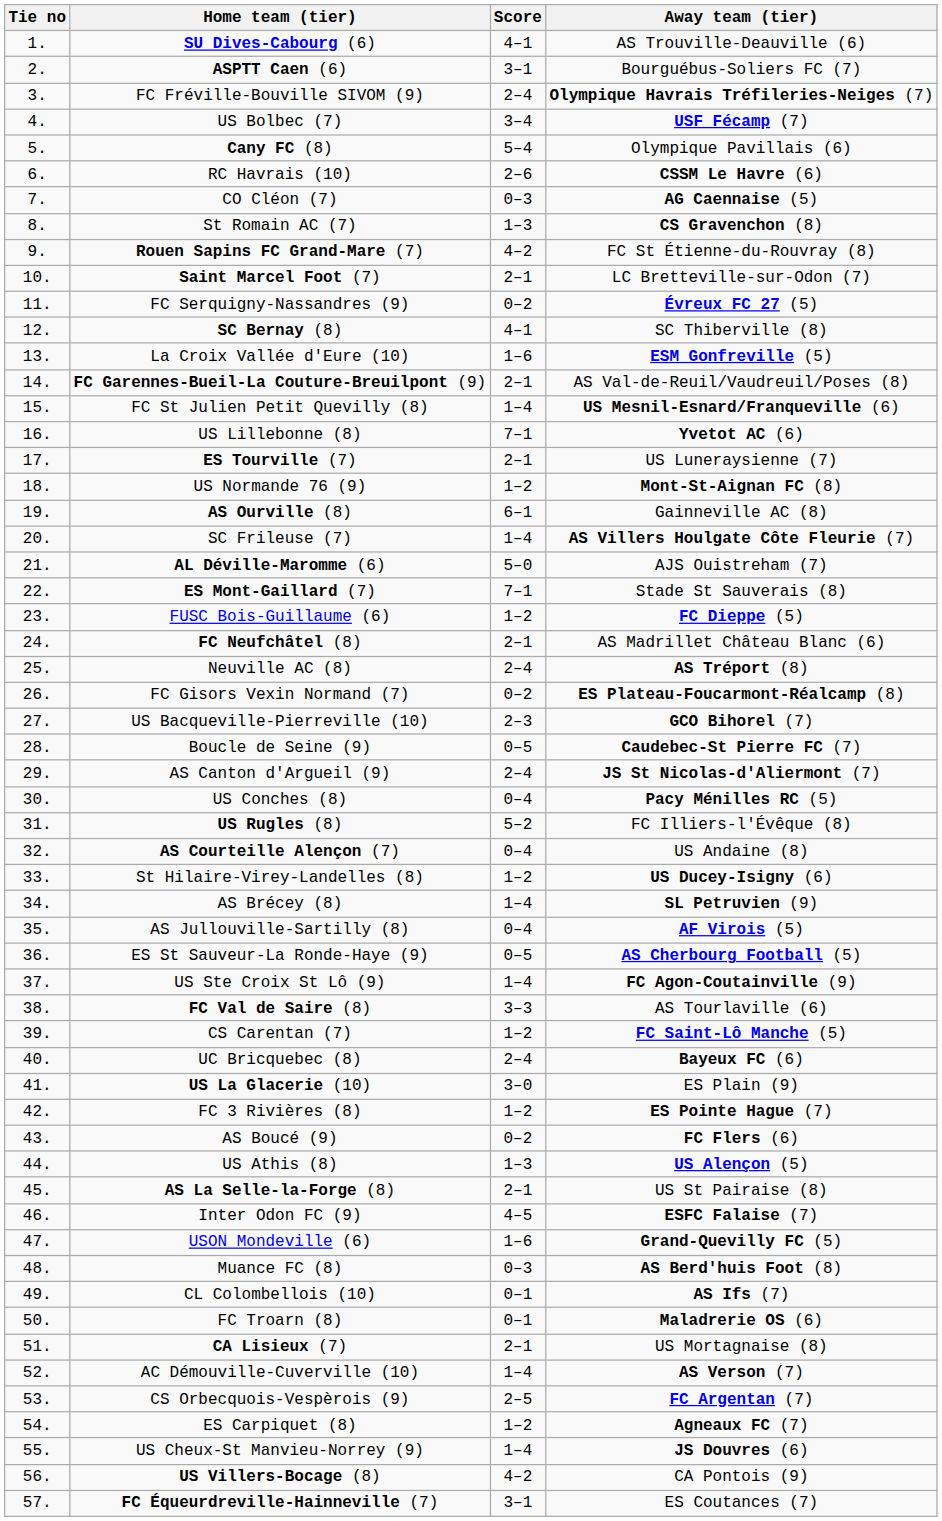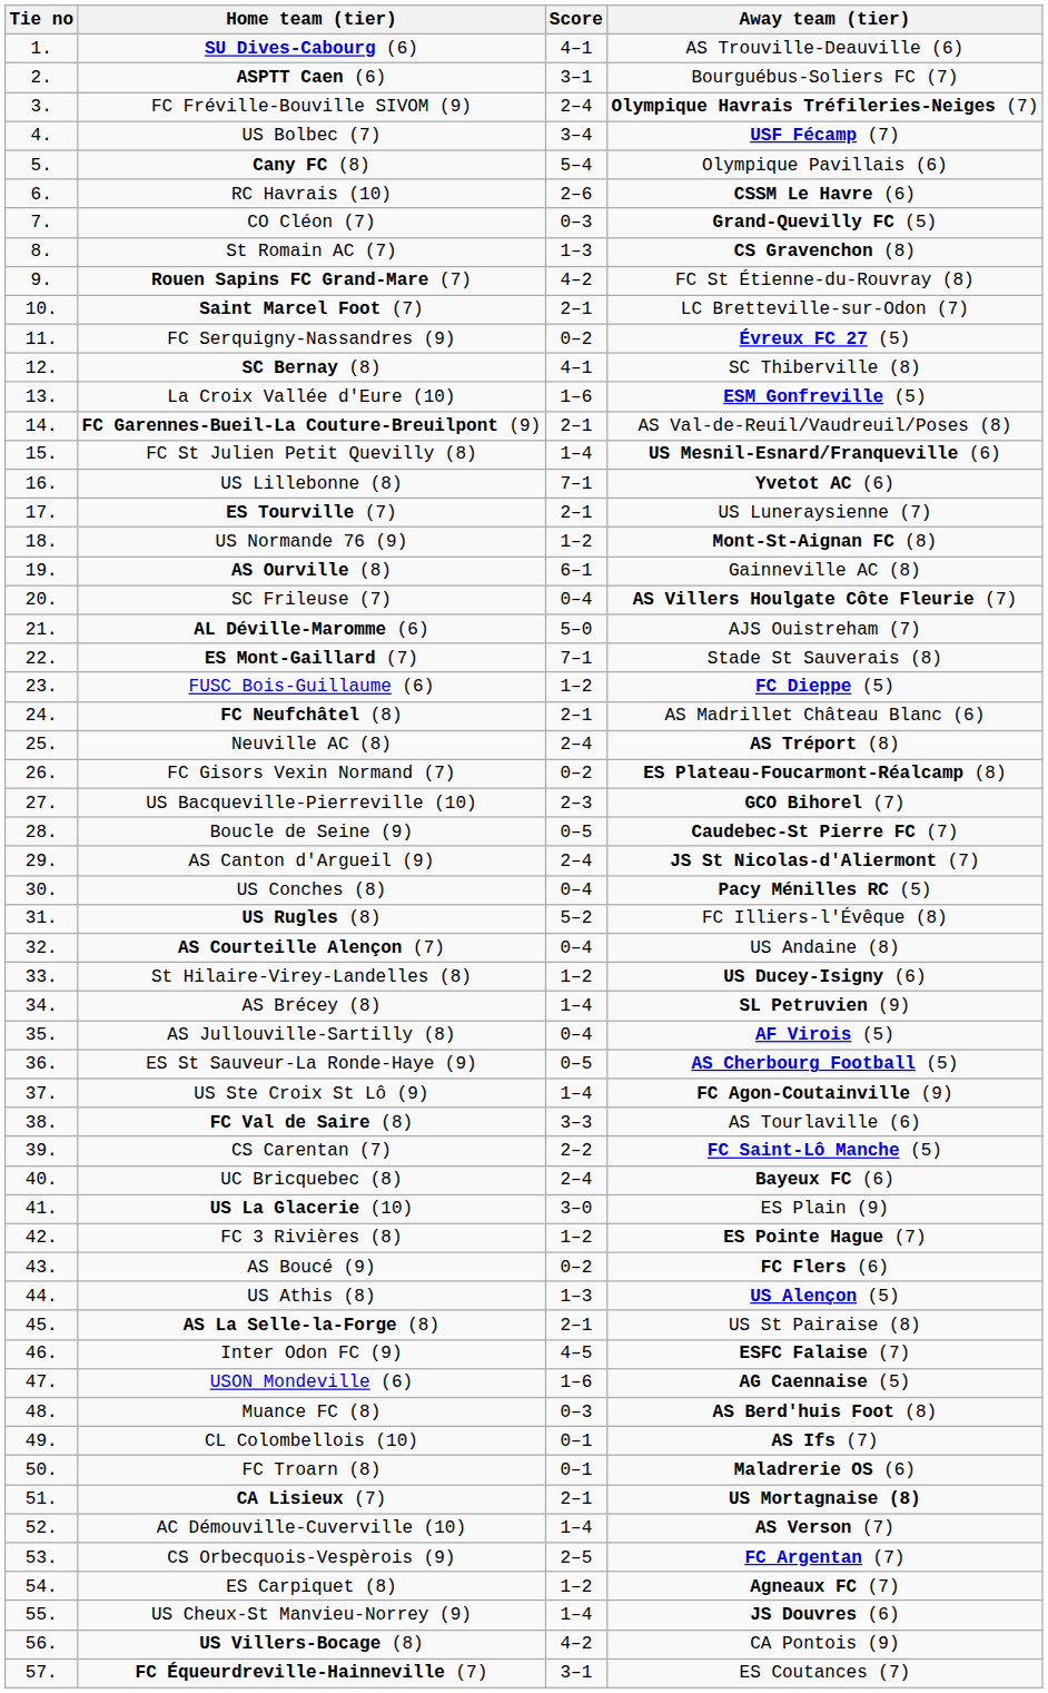CO Cléon (7) | Away team (tier): AG Caennaise (5) -> Grand-Quevilly FC (5)
SC Frileuse (7) | Score: 1–4 -> 0–4
CS Carentan (7) | Score: 1–2 -> 2–2
USON Mondeville (6) | Away team (tier): Grand-Quevilly FC (5) -> AG Caennaise (5)
CA Lisieux (7) | Away team (tier): normal -> bold
